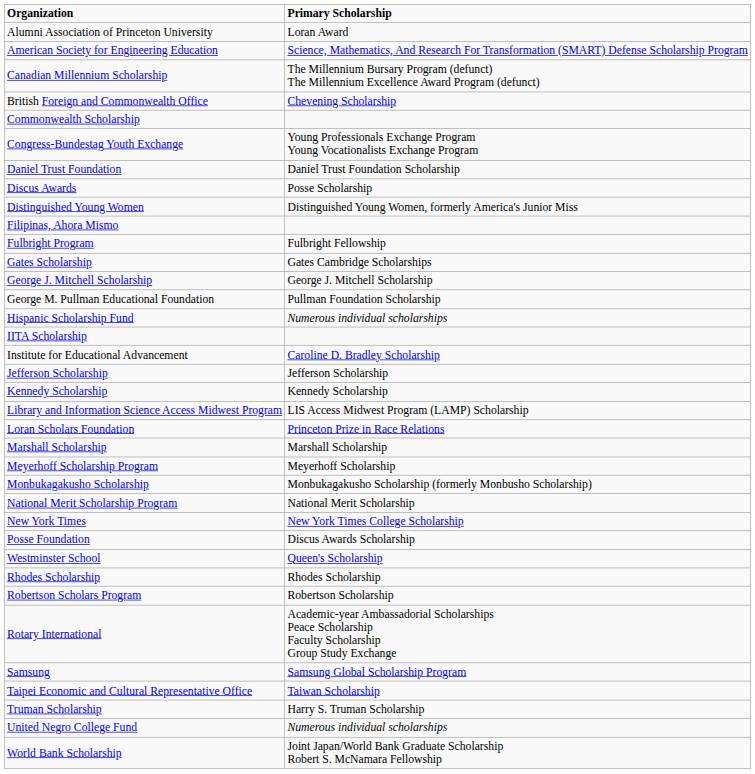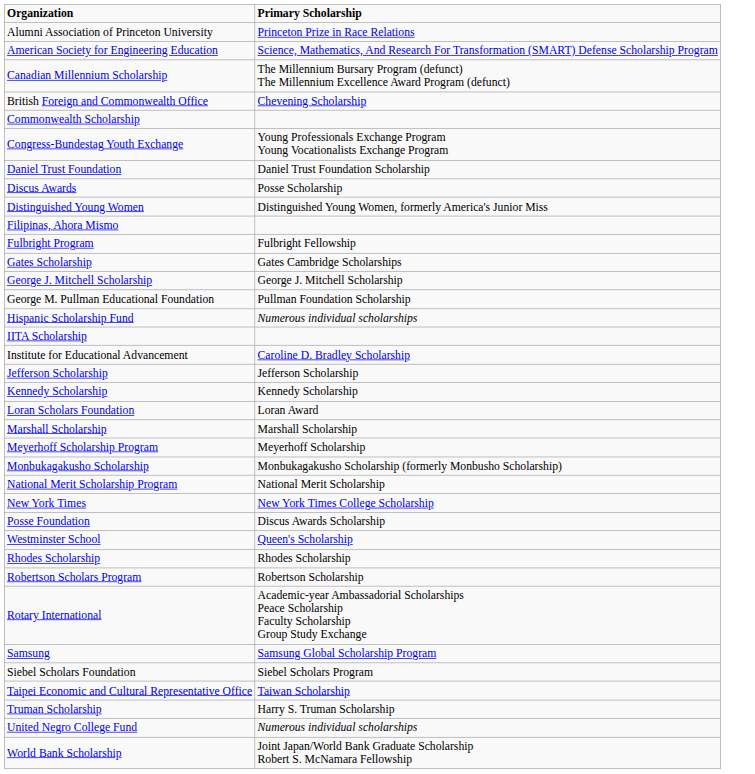Alumni Association of Princeton University | Primary Scholarship: Loran Award -> Princeton Prize in Race Relations
- row: Library and Information Science Access Midwest Program | LIS Access Midwest Program (LAMP) Scholarship
Loran Scholars Foundation | Primary Scholarship: Princeton Prize in Race Relations -> Loran Award
+ row: Siebel Scholars Foundation | Siebel Scholars Program
